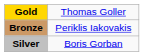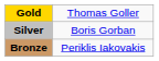rows swapped: Silver <-> Bronze
